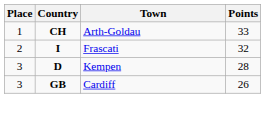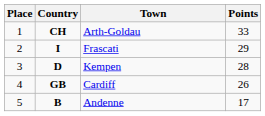Frascati | Points: 32 -> 29
Cardiff | Place: 3 -> 4
+ row: 5 | B | Andenne | 17
